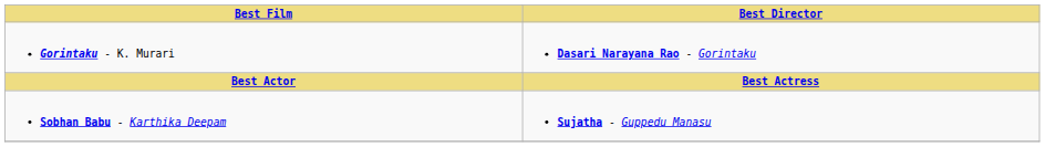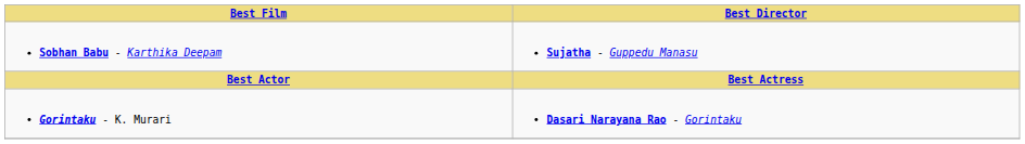rows swapped: Gorintaku - K. Murari <-> Sobhan Babu - Karthika Deepam
